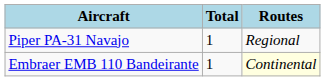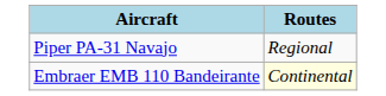- column: Total | 1 | 1
